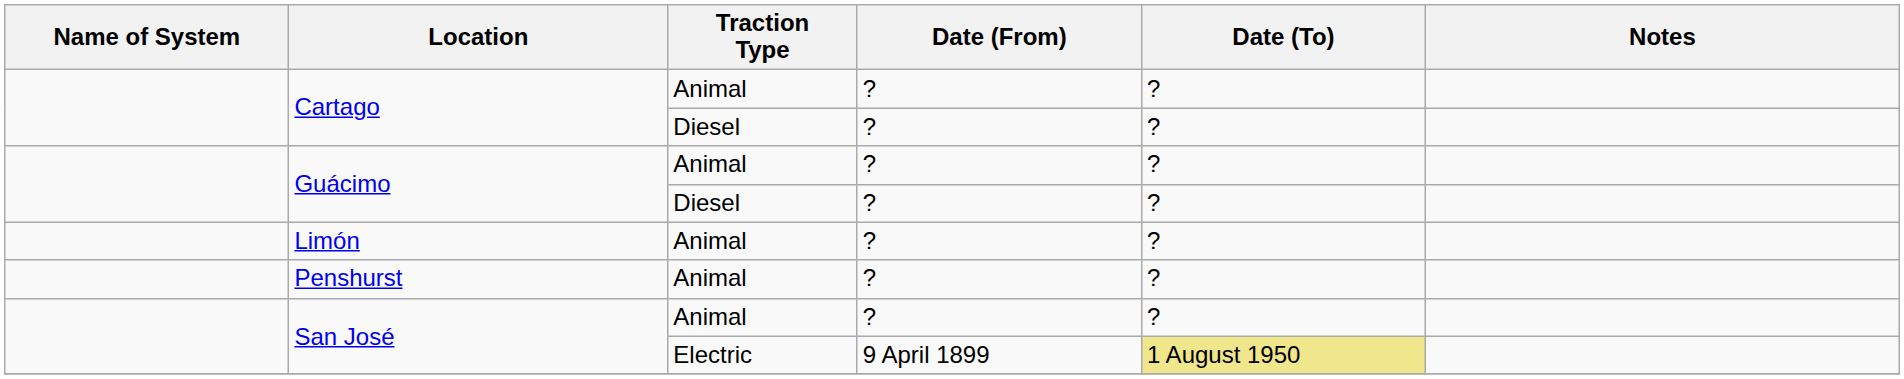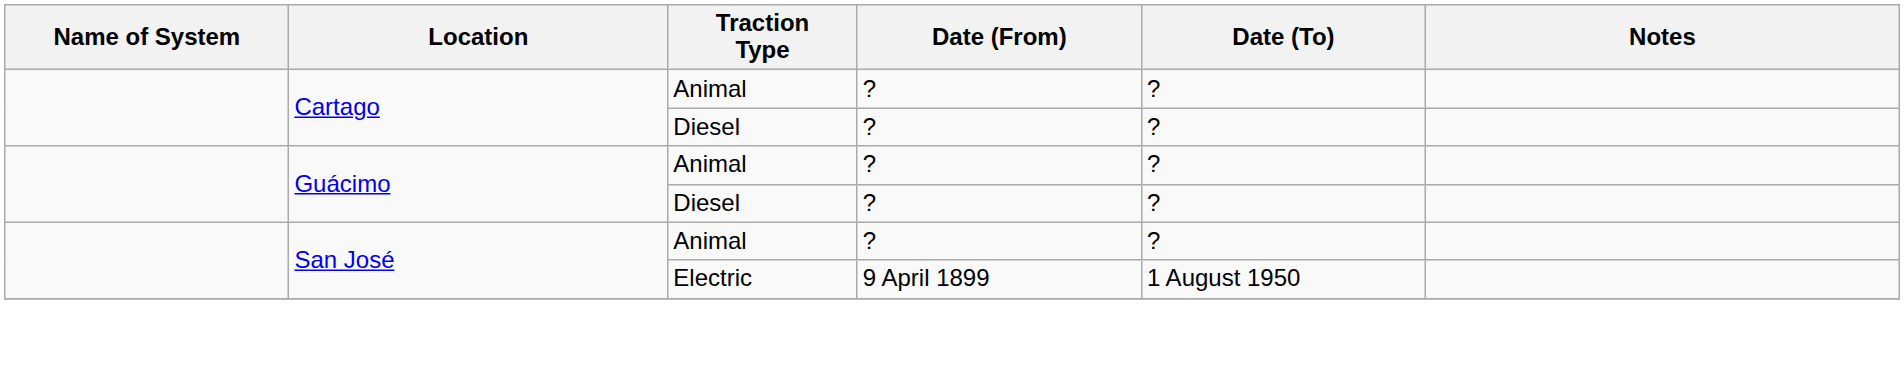- row: Limón | Animal | ? | ?
- row: Penshurst | Animal | ? | ?
San José / Electric | Date (To): khaki background -> no background
